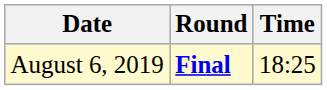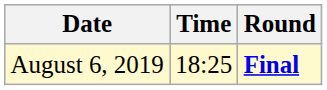columns swapped: Time <-> Round
